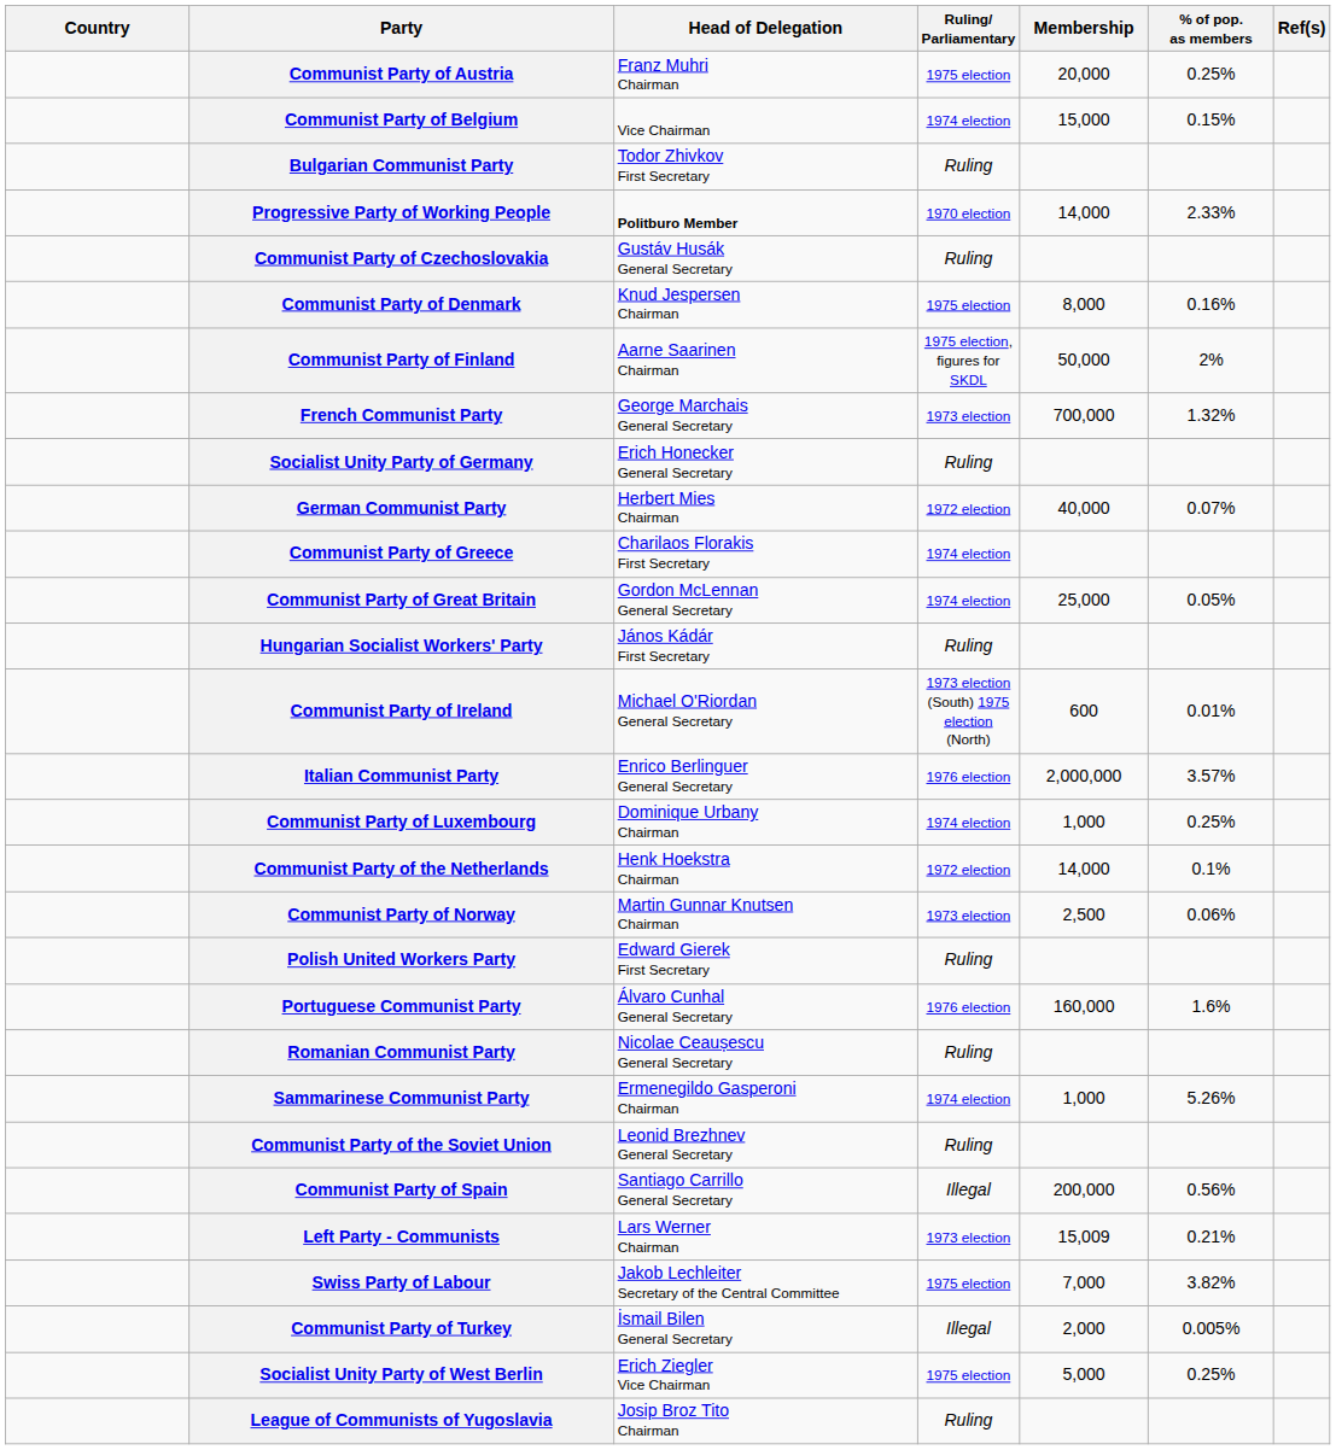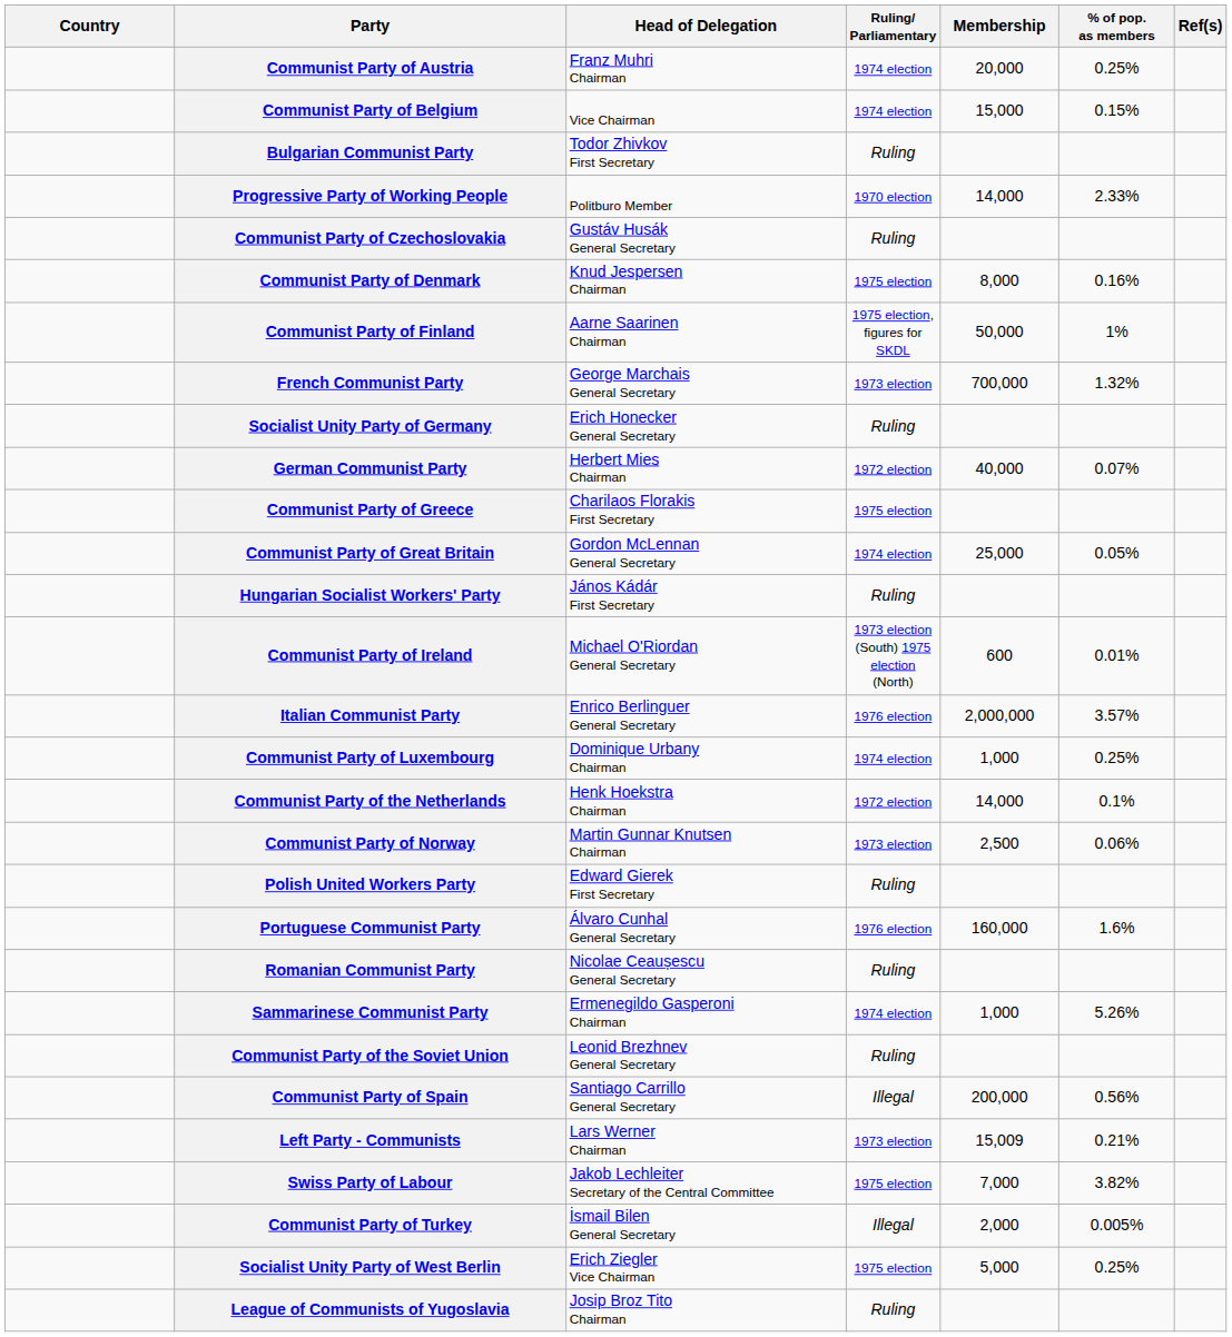Communist Party of Austria | Ruling/ Parliamentary: 1975 election -> 1974 election
Progressive Party of Working People | Head of Delegation: bold -> normal
Communist Party of Finland | % of pop. as members: 2% -> 1%
Communist Party of Greece | Ruling/ Parliamentary: 1974 election -> 1975 election
